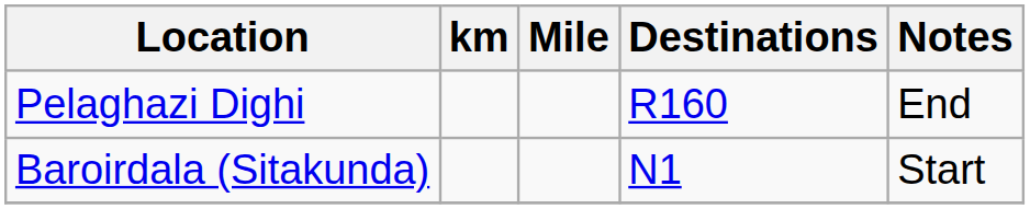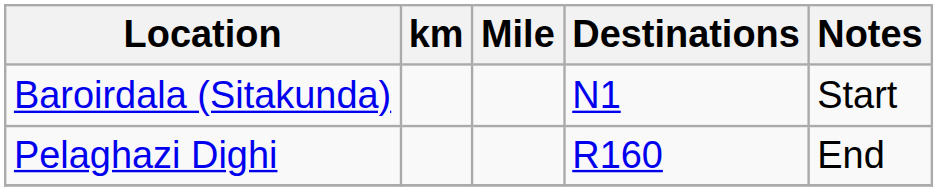rows swapped: Baroirdala (Sitakunda) <-> Pelaghazi Dighi
